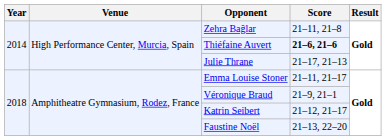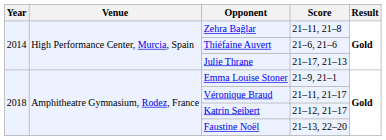Thiéfaine Auvert | Score: bold -> normal
Emma Louise Stoner | Score: 21–11, 21–17 -> 21–9, 21–1
Véronique Braud | Score: 21–9, 21–1 -> 21–11, 21–17
